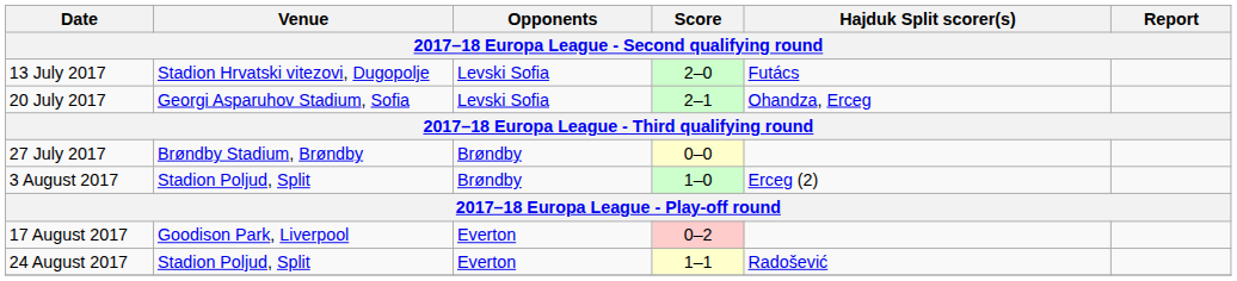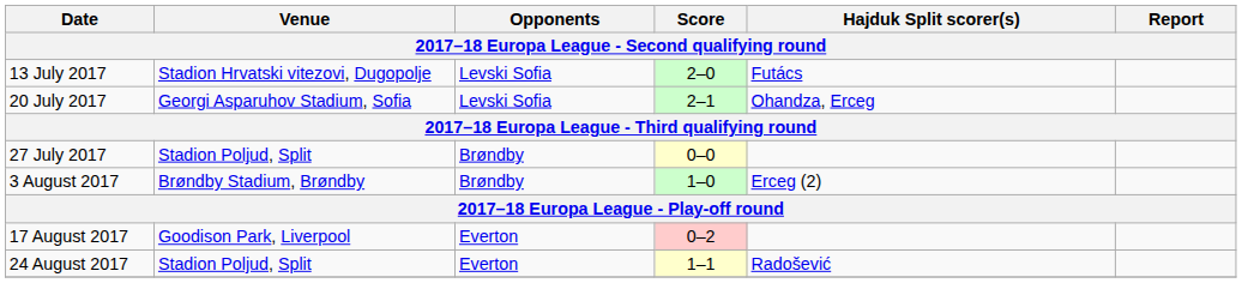27 July 2017 | Venue: Brøndby Stadium, Brøndby -> Stadion Poljud, Split
3 August 2017 | Venue: Stadion Poljud, Split -> Brøndby Stadium, Brøndby
